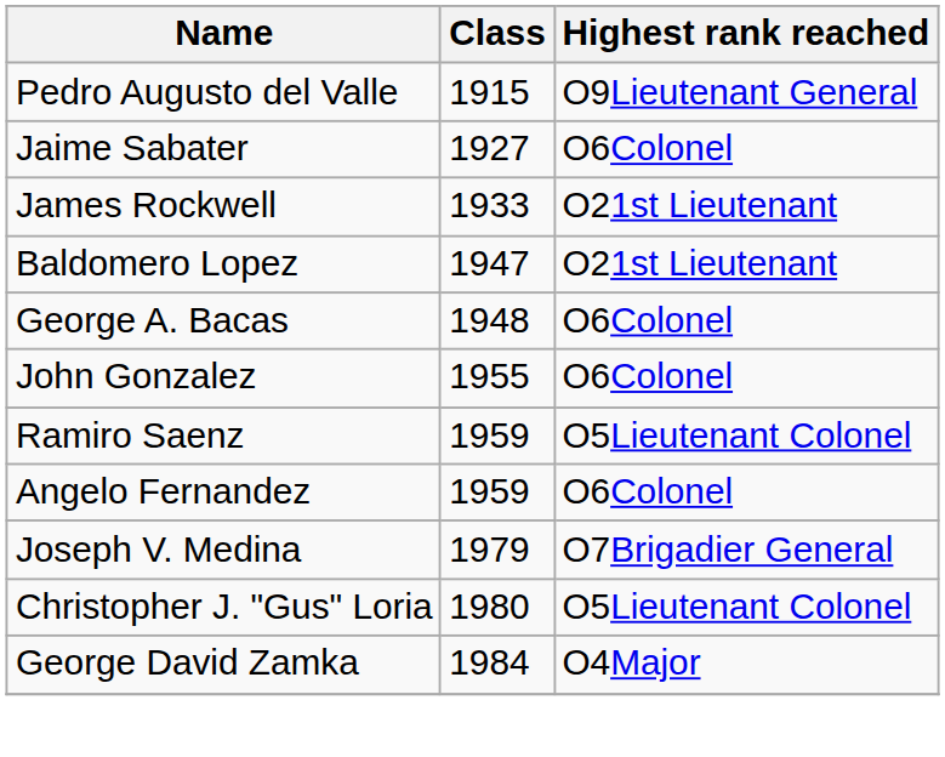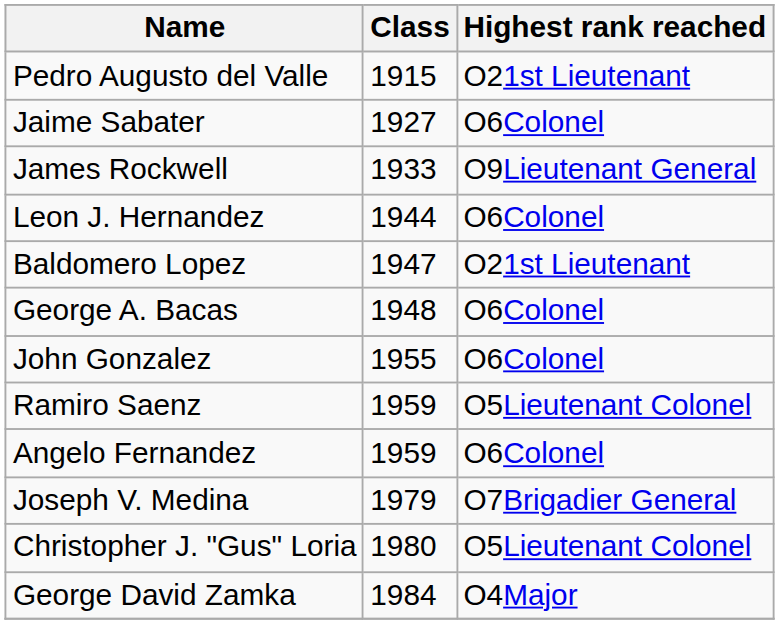Pedro Augusto del Valle | Highest rank reached: O9Lieutenant General -> O21st Lieutenant
James Rockwell | Highest rank reached: O21st Lieutenant -> O9Lieutenant General
+ row: Leon J. Hernandez | 1944 | O6Colonel
